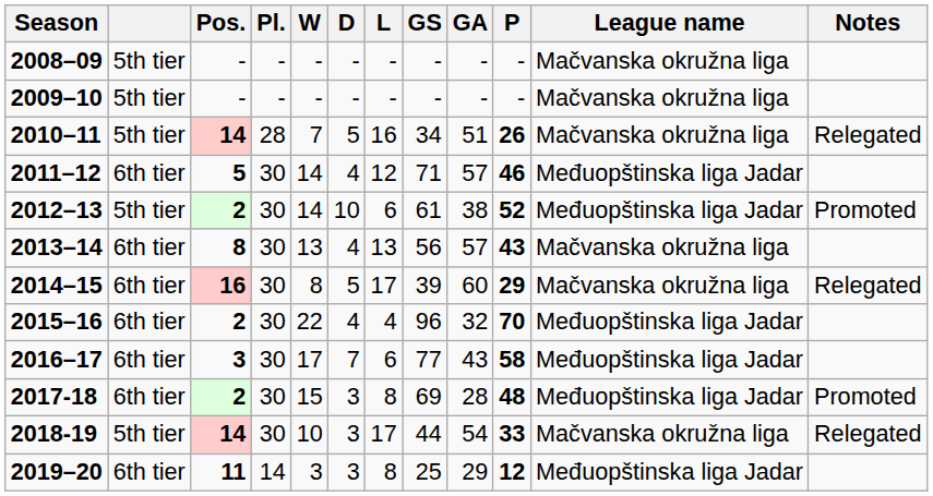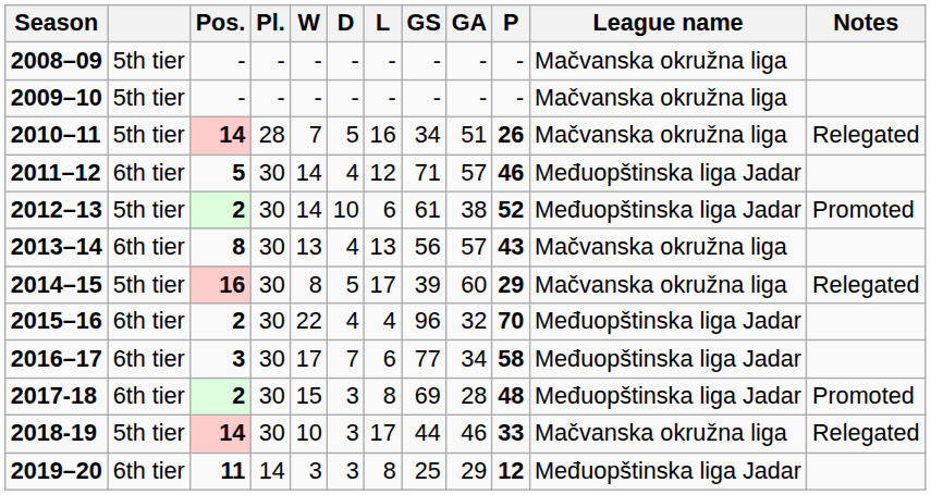2014–15 | column 2: 6th tier -> 5th tier
2016–17 | GA: 43 -> 34
2018-19 | GA: 54 -> 46
